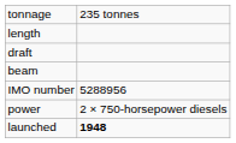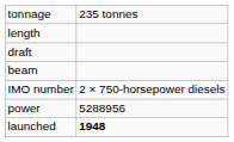IMO number | column 2: 5288956 -> 2 × 750-horsepower diesels
power | column 2: 2 × 750-horsepower diesels -> 5288956
